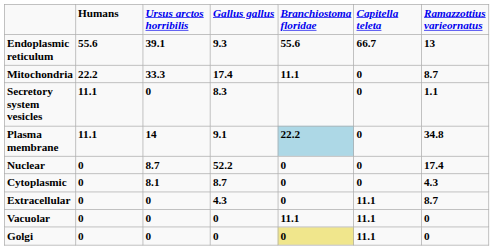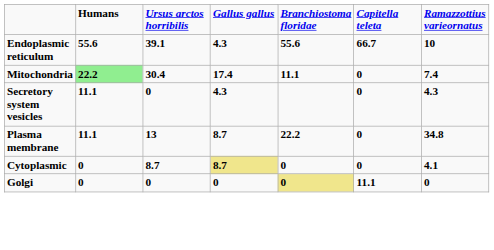Endoplasmic reticulum | column 4: 9.3 -> 4.3
Endoplasmic reticulum | column 7: 13 -> 10
Mitochondria | column 2: no background -> lightgreen background
Mitochondria | column 3: 33.3 -> 30.4
Mitochondria | column 7: 8.7 -> 7.4
Secretory system vesicles | column 4: 8.3 -> 4.3
Secretory system vesicles | column 7: 1.1 -> 4.3
Plasma membrane | column 3: 14 -> 13
Plasma membrane | column 4: 9.1 -> 8.7
Plasma membrane | column 5: lightblue background -> no background
- row: Nuclear | 0 | 8.7 | 52.2 | 0 | 0 | 17.4
Cytoplasmic | column 3: 8.1 -> 8.7
Cytoplasmic | column 4: no background -> khaki background
Cytoplasmic | column 7: 4.3 -> 4.1
- row: Extracellular | 0 | 0 | 4.3 | 0 | 11.1 | 8.7
- row: Vacuolar | 0 | 0 | 0 | 11.1 | 11.1 | 0
